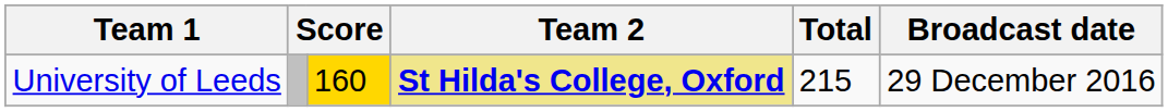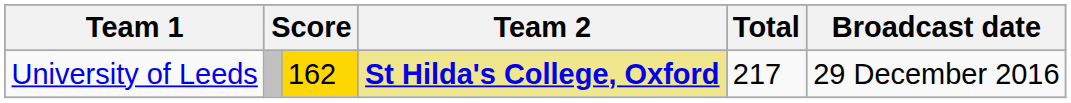University of Leeds | column 3: 160 -> 162
University of Leeds | Total: 215 -> 217
